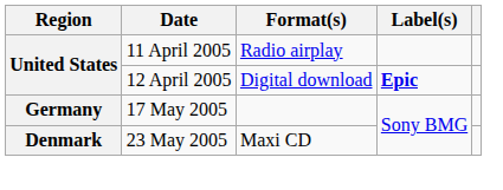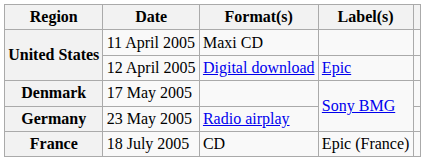11 April 2005 | Format(s): Radio airplay -> Maxi CD
12 April 2005 | Label(s): bold -> normal
17 May 2005 | Region: Germany -> Denmark
23 May 2005 | Region: Denmark -> Germany
23 May 2005 | Format(s): Maxi CD -> Radio airplay
+ row: France | 18 July 2005 | CD | Epic (France)
